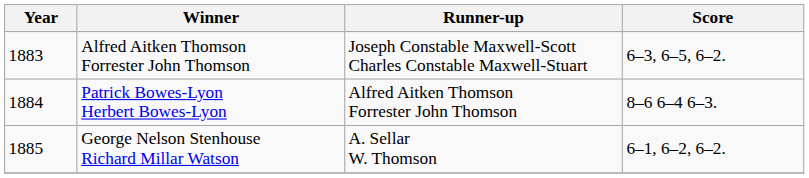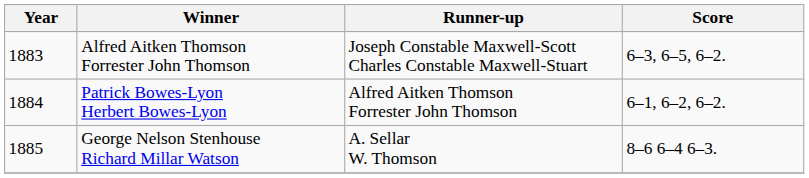Patrick Bowes-Lyon Herbert Bowes-Lyon | Score: 8–6 6–4 6–3. -> 6–1, 6–2, 6–2.
George Nelson Stenhouse Richard Millar Watson | Score: 6–1, 6–2, 6–2. -> 8–6 6–4 6–3.
